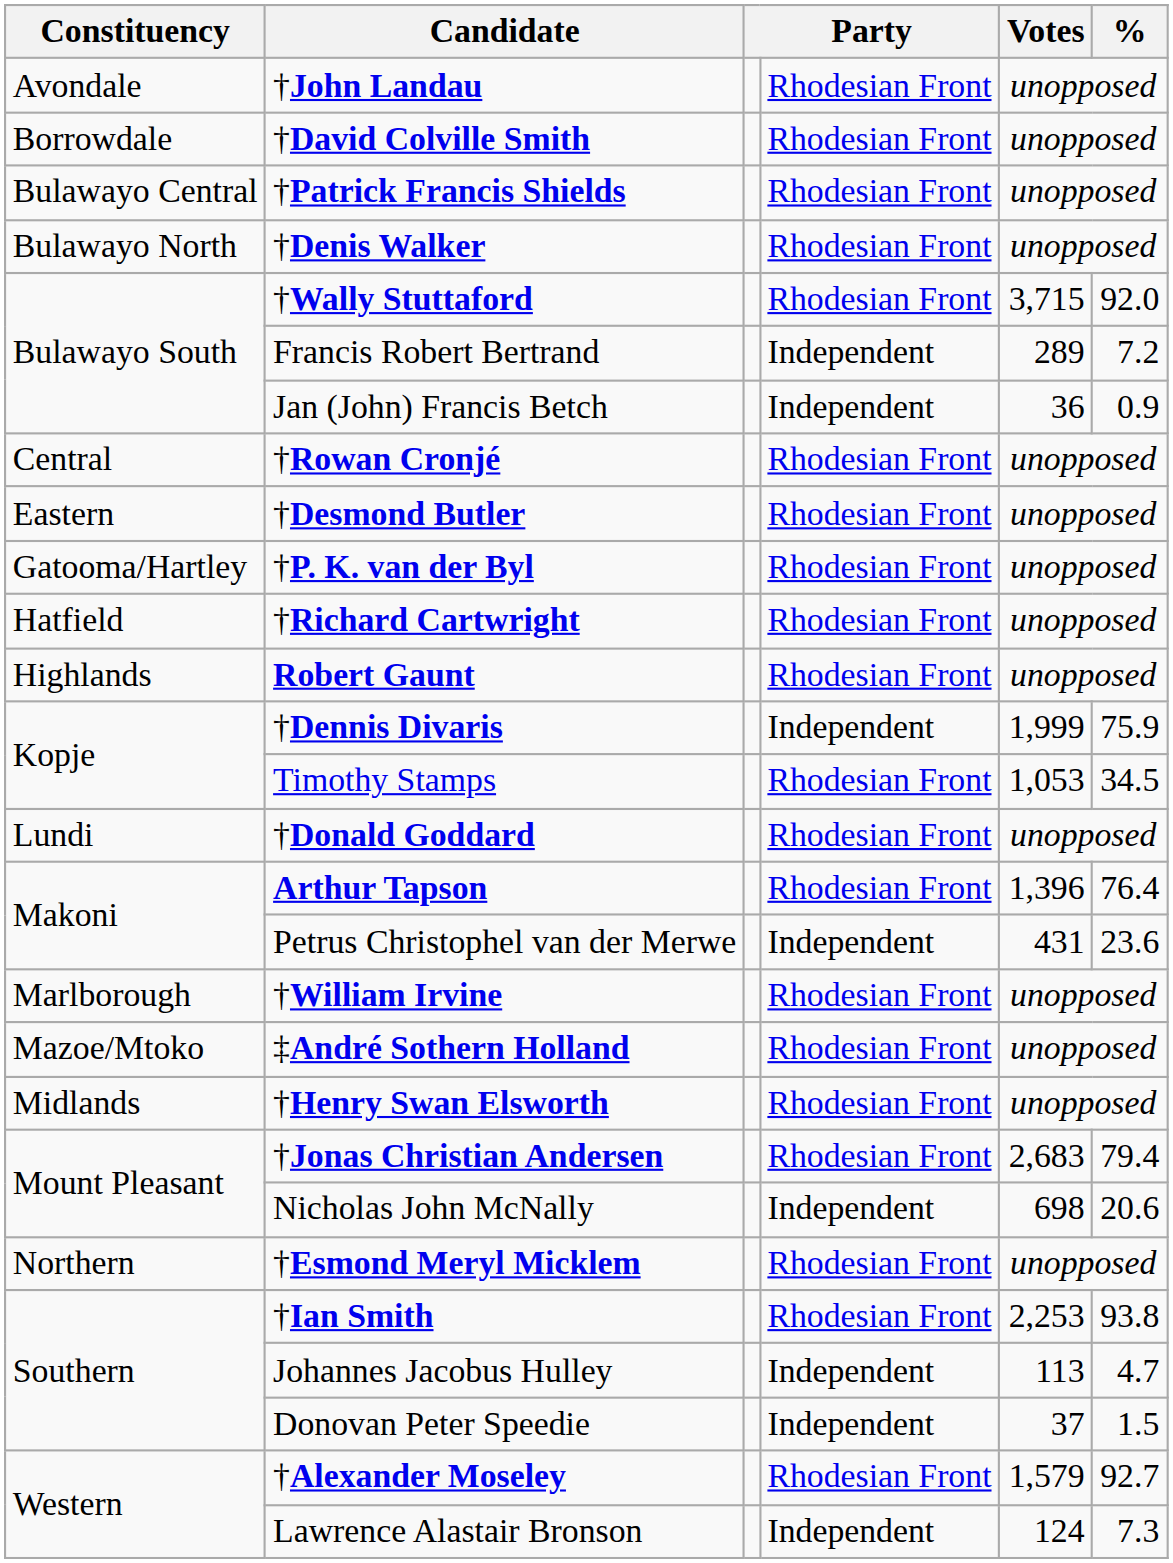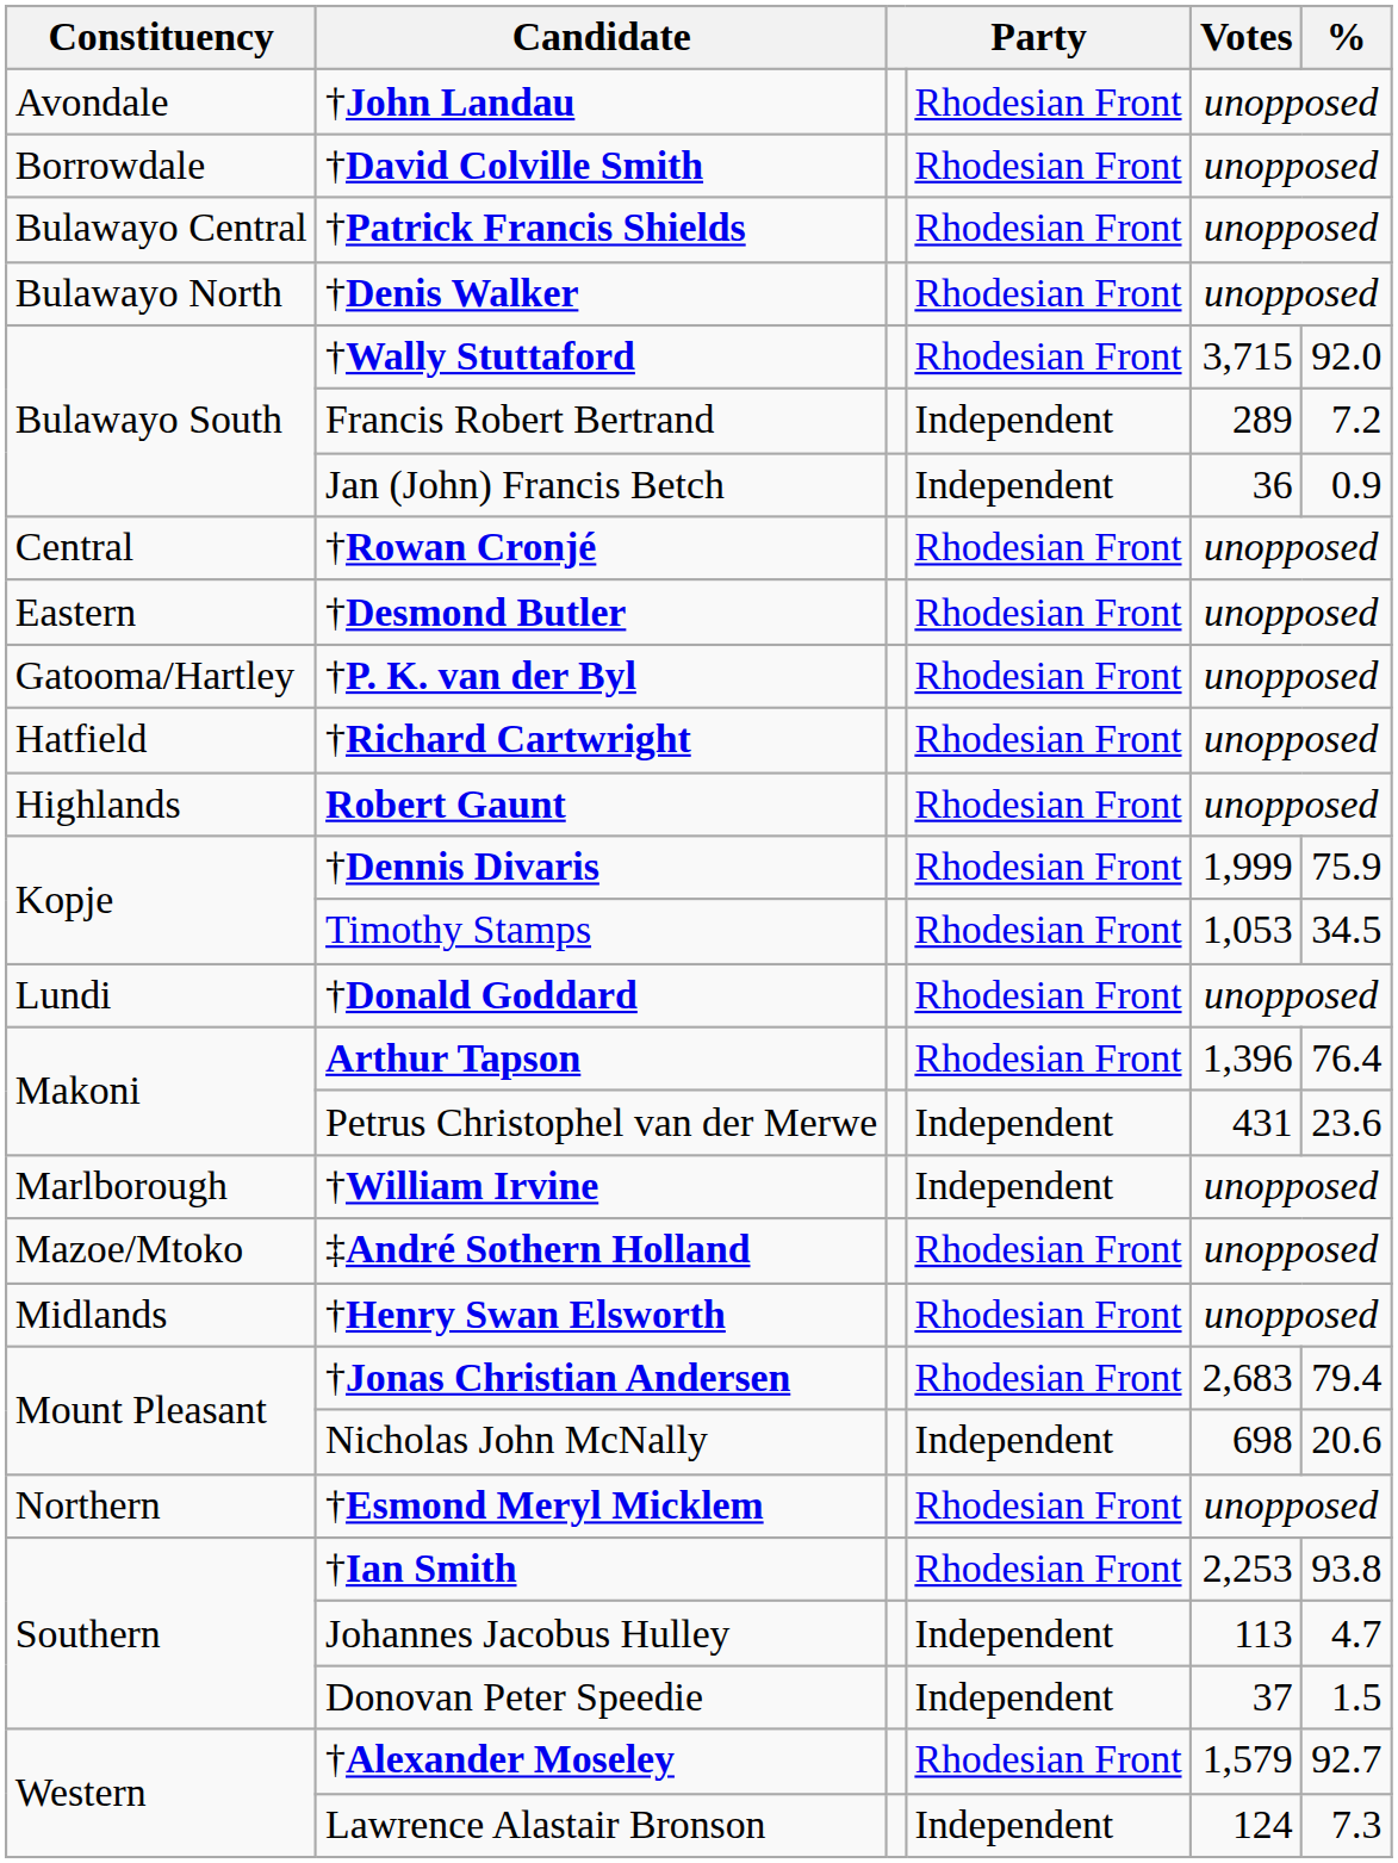†Dennis Divaris | column 4: Independent -> Rhodesian Front
†William Irvine | column 4: Rhodesian Front -> Independent
